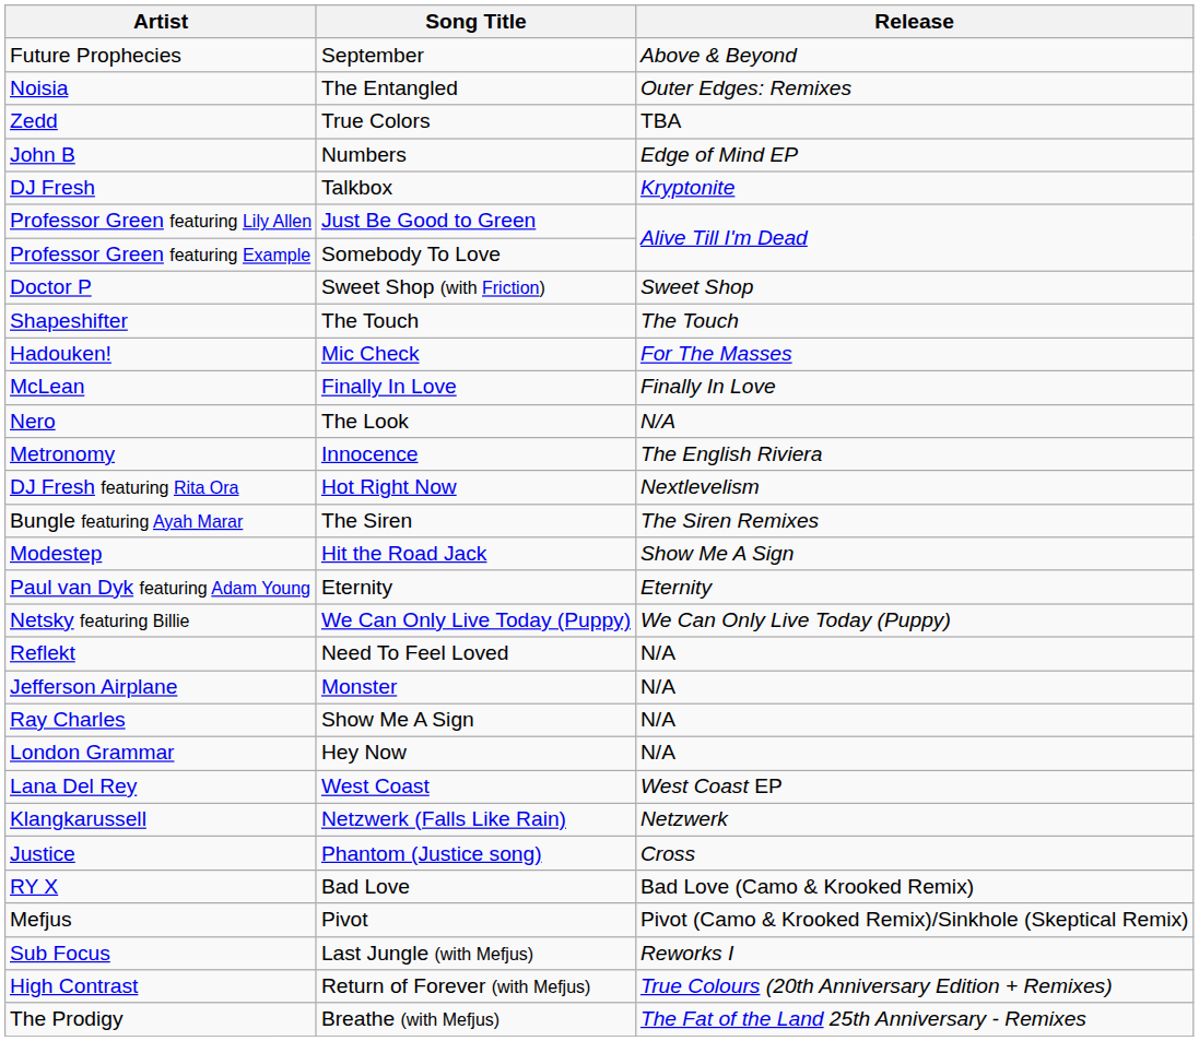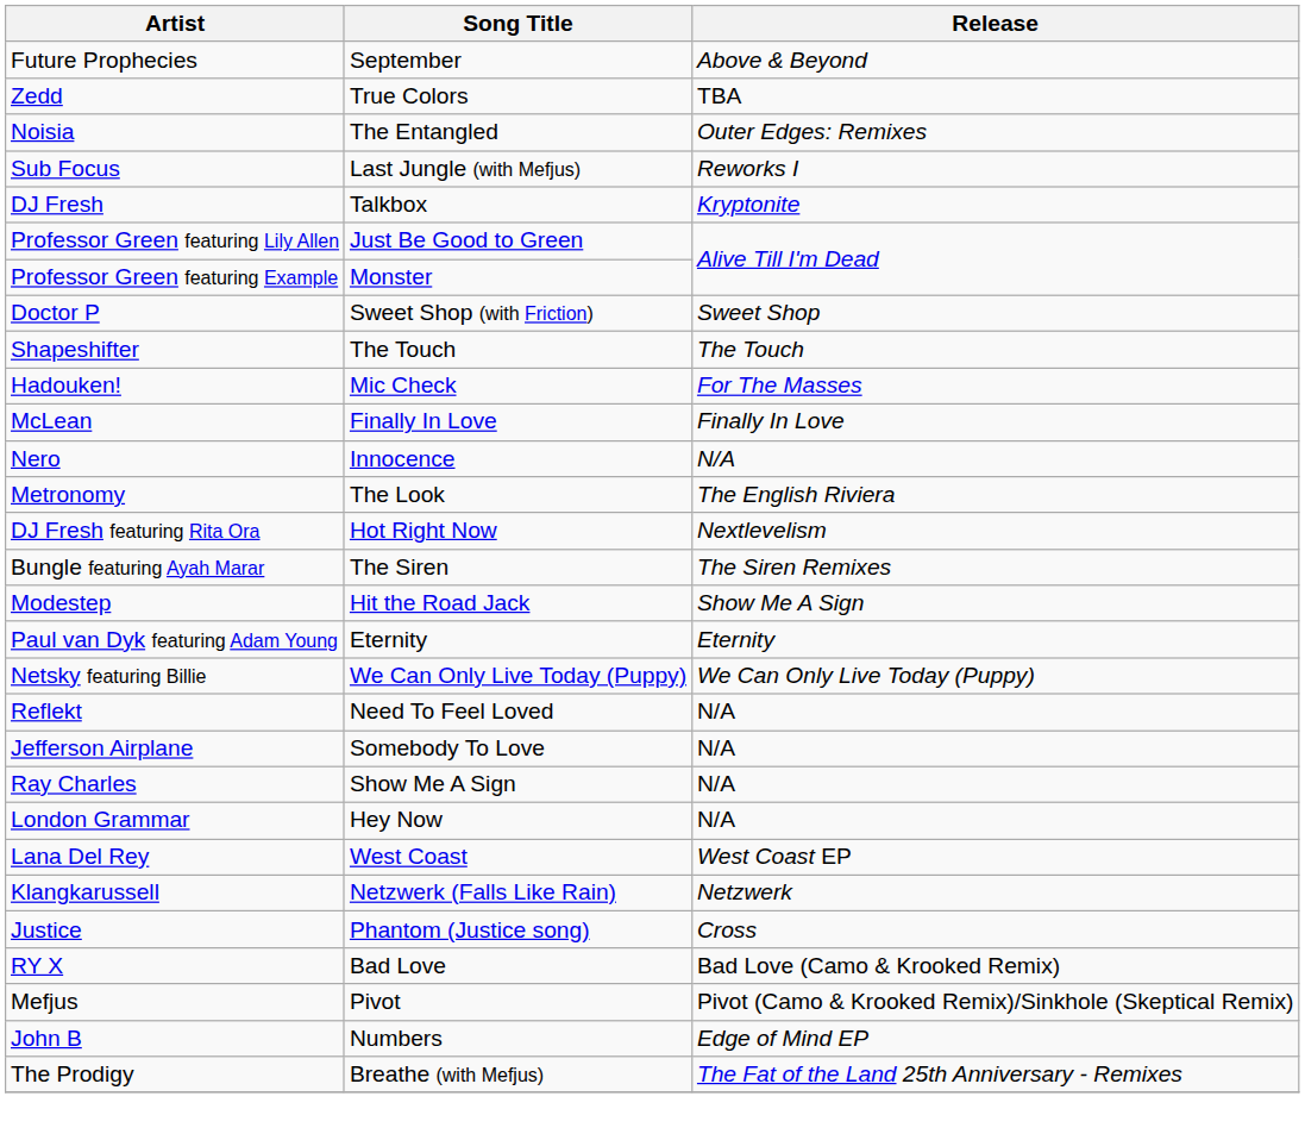rows swapped: Noisia <-> Zedd
rows swapped: John B <-> Sub Focus
Professor Green featuring Example | Song Title: Somebody To Love -> Monster
Nero | Song Title: The Look -> Innocence
Metronomy | Song Title: Innocence -> The Look
Jefferson Airplane | Song Title: Monster -> Somebody To Love
- row: High Contrast | Return of Forever (with Mefjus) | True Colours (20th Anniversary Edition + Remixes)
